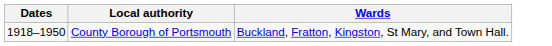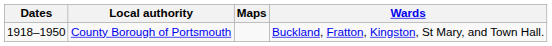+ column: Maps
